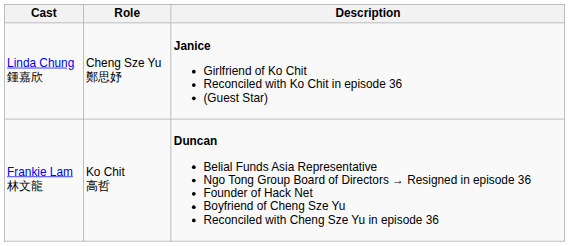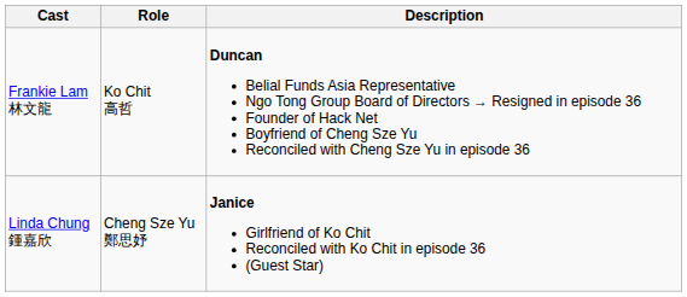rows swapped: Frankie Lam 林文龍 <-> Linda Chung 鍾嘉欣
